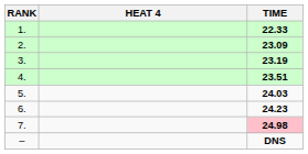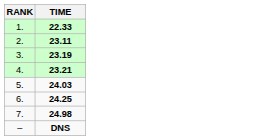- column: HEAT 4
2. | TIME: 23.09 -> 23.11
4. | TIME: 23.51 -> 23.21
6. | TIME: 24.23 -> 24.25
7. | TIME: pink background -> no background
